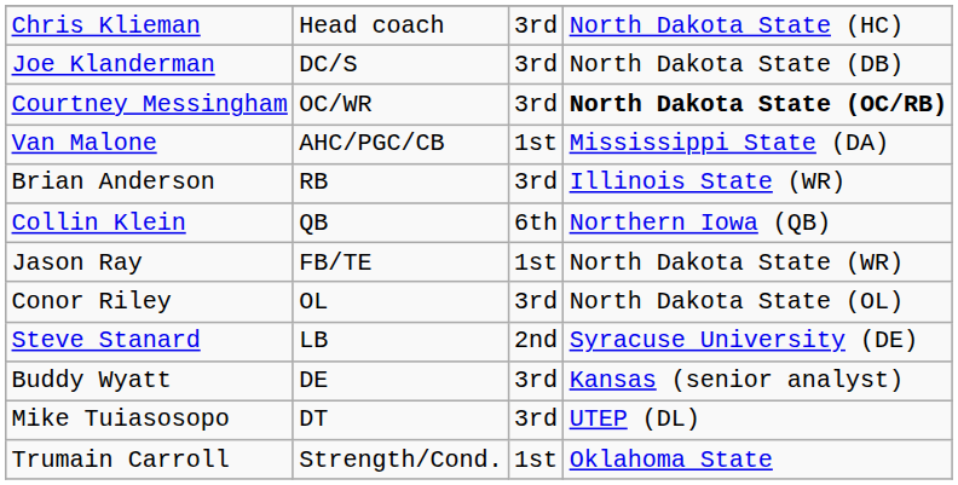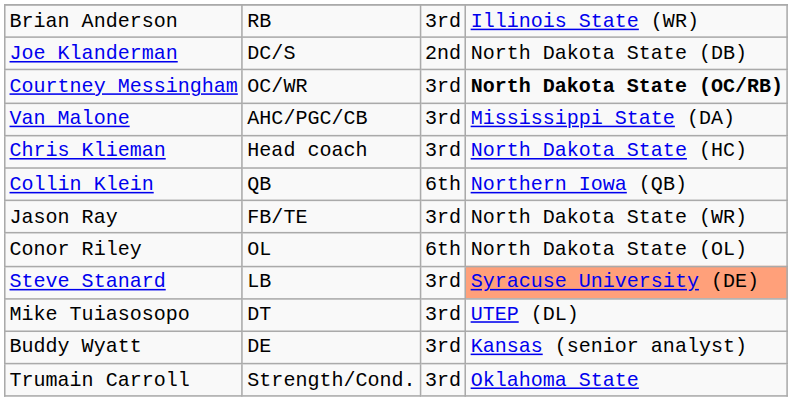rows swapped: Chris Klieman <-> Brian Anderson
Joe Klanderman | column 3: 3rd -> 2nd
Van Malone | column 3: 1st -> 3rd
Jason Ray | column 3: 1st -> 3rd
Conor Riley | column 3: 3rd -> 6th
Steve Stanard | column 3: 2nd -> 3rd
Steve Stanard | column 4: no background -> lightsalmon background
rows swapped: Mike Tuiasosopo <-> Buddy Wyatt
Trumain Carroll | column 3: 1st -> 3rd
